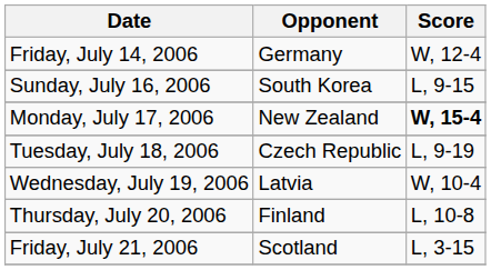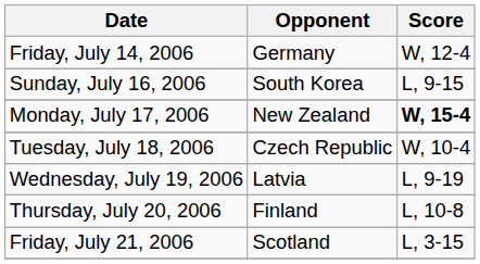Tuesday, July 18, 2006 | Score: L, 9-19 -> W, 10-4
Wednesday, July 19, 2006 | Score: W, 10-4 -> L, 9-19
